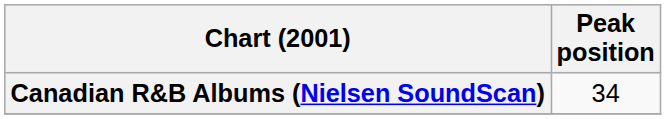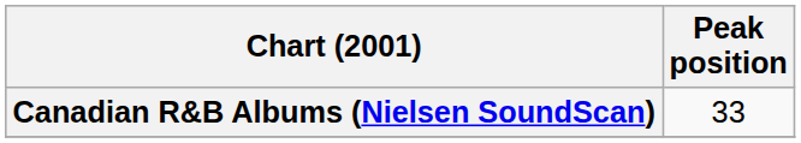Canadian R&B Albums (Nielsen SoundScan) | Peak position: 34 -> 33
